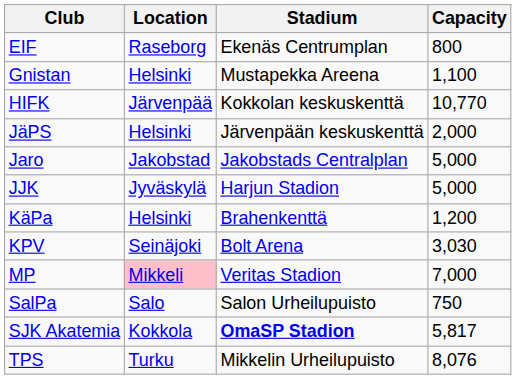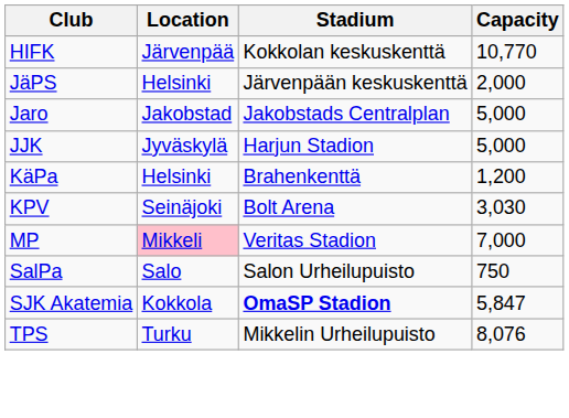- row: EIF | Raseborg | Ekenäs Centrumplan | 800
- row: Gnistan | Helsinki | Mustapekka Areena | 1,100
SJK Akatemia | Capacity: 5,817 -> 5,847
